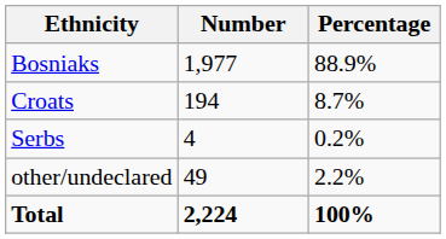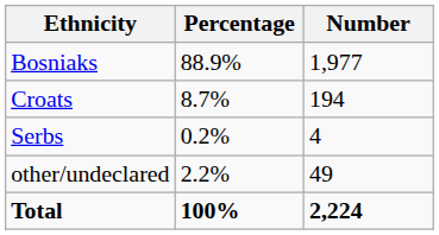columns swapped: Number <-> Percentage
